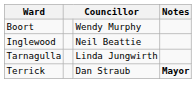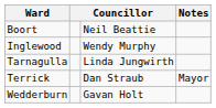Boort | column 3: Wendy Murphy -> Neil Beattie
Inglewood | column 3: Neil Beattie -> Wendy Murphy
Terrick | Notes: bold -> normal
+ row: Wedderburn | Gavan Holt
